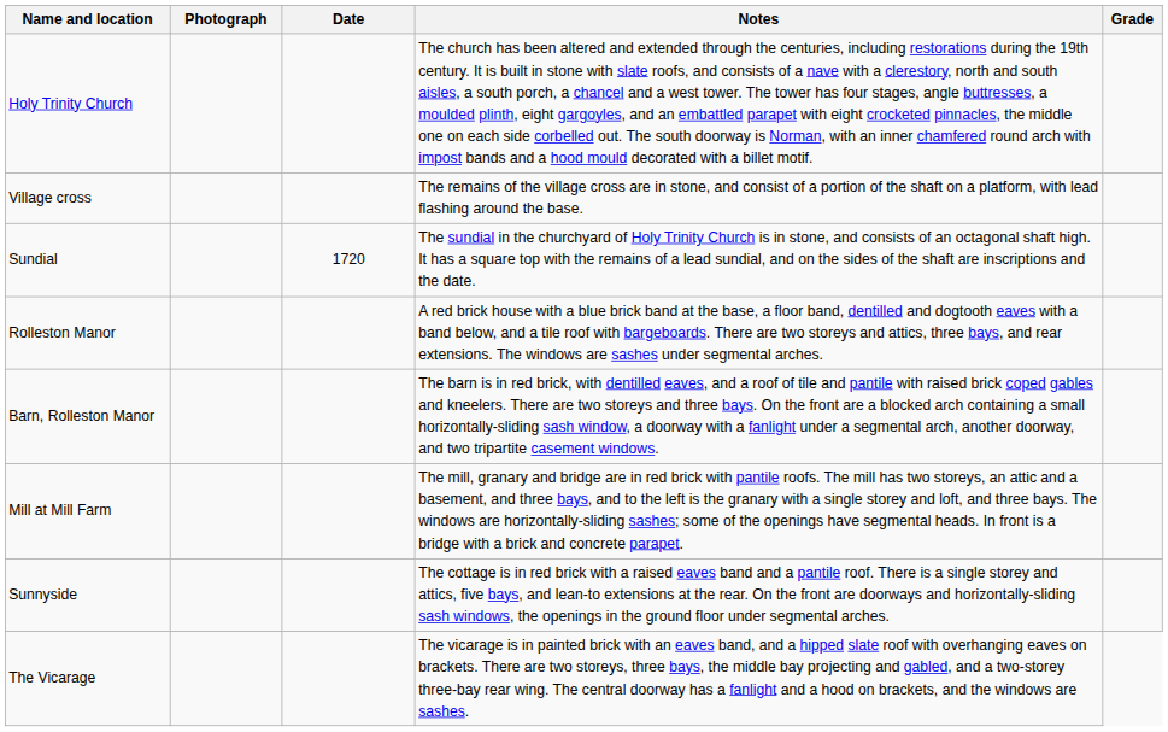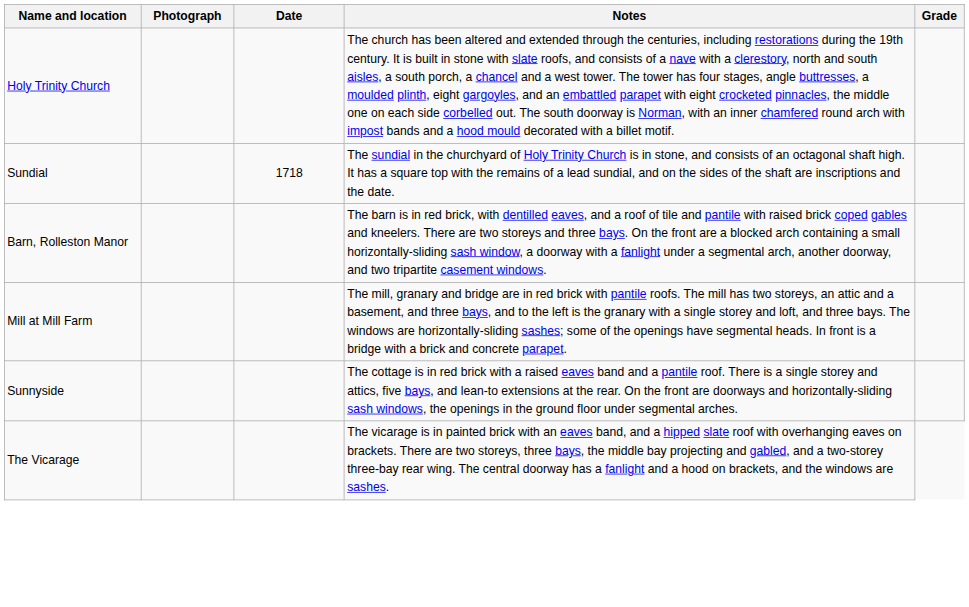- row: Village cross | The remains of the village cross are in stone, and consist of a portion of the shaft on a platform, with lead flashing around the base.
Sundial | Date: 1720 -> 1718
- row: Rolleston Manor | A red brick house with a blue brick band at the base, a floor band, dentilled and dogtooth eaves with a band below, and a tile roof with bargeboards. There are two storeys and attics, three bays, and rear extensions. The windows are sashes under segmental arches.
